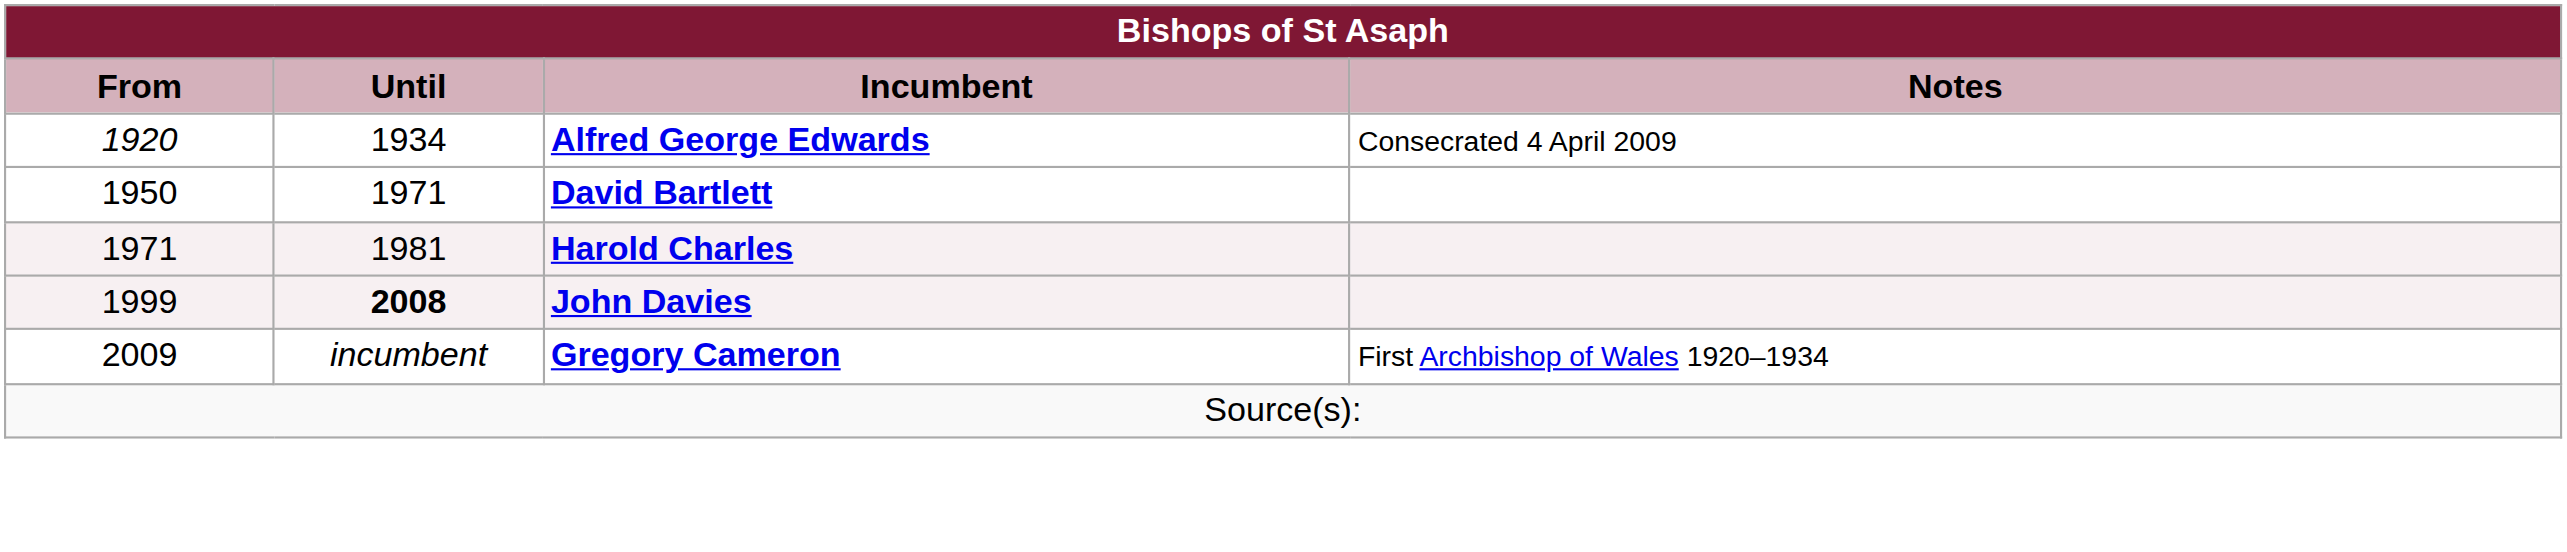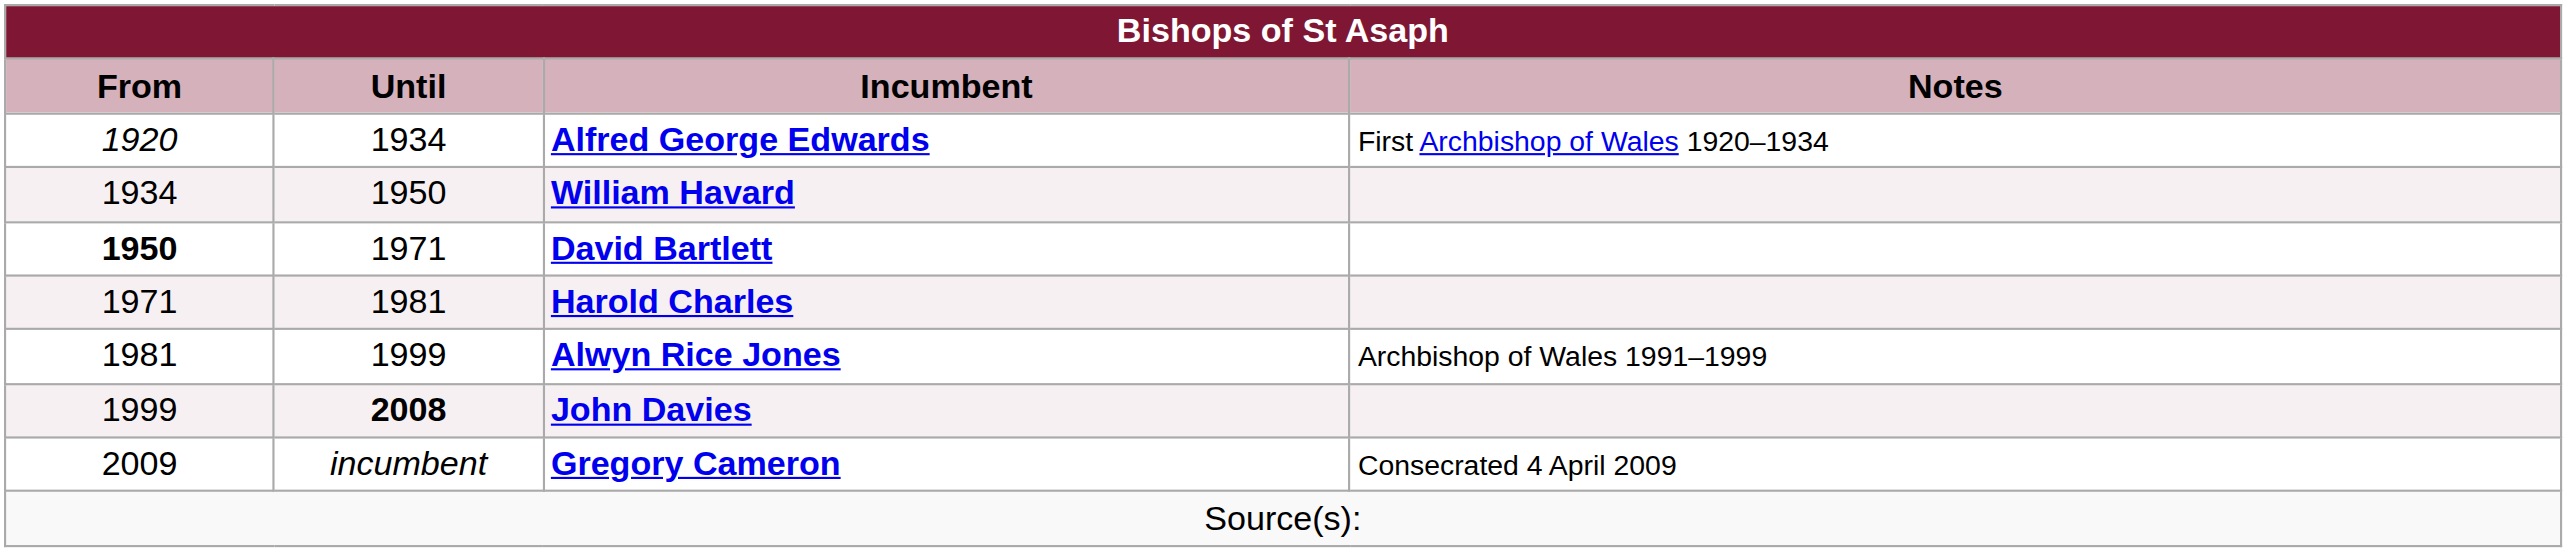Alfred George Edwards | Notes: Consecrated 4 April 2009 -> First Archbishop of Wales 1920–1934
+ row: 1934 | 1950 | William Havard
David Bartlett | From: normal -> bold
+ row: 1981 | 1999 | Alwyn Rice Jones | Archbishop of Wales 1991–1999
Gregory Cameron | Notes: First Archbishop of Wales 1920–1934 -> Consecrated 4 April 2009
